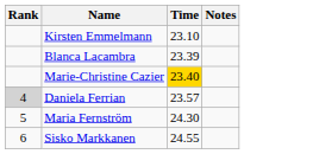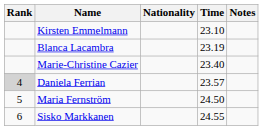+ column: Nationality
Blanca Lacambra | Time: 23.39 -> 23.19
Marie-Christine Cazier | Time: gold background -> no background
Maria Fernström | Time: 24.30 -> 24.50
